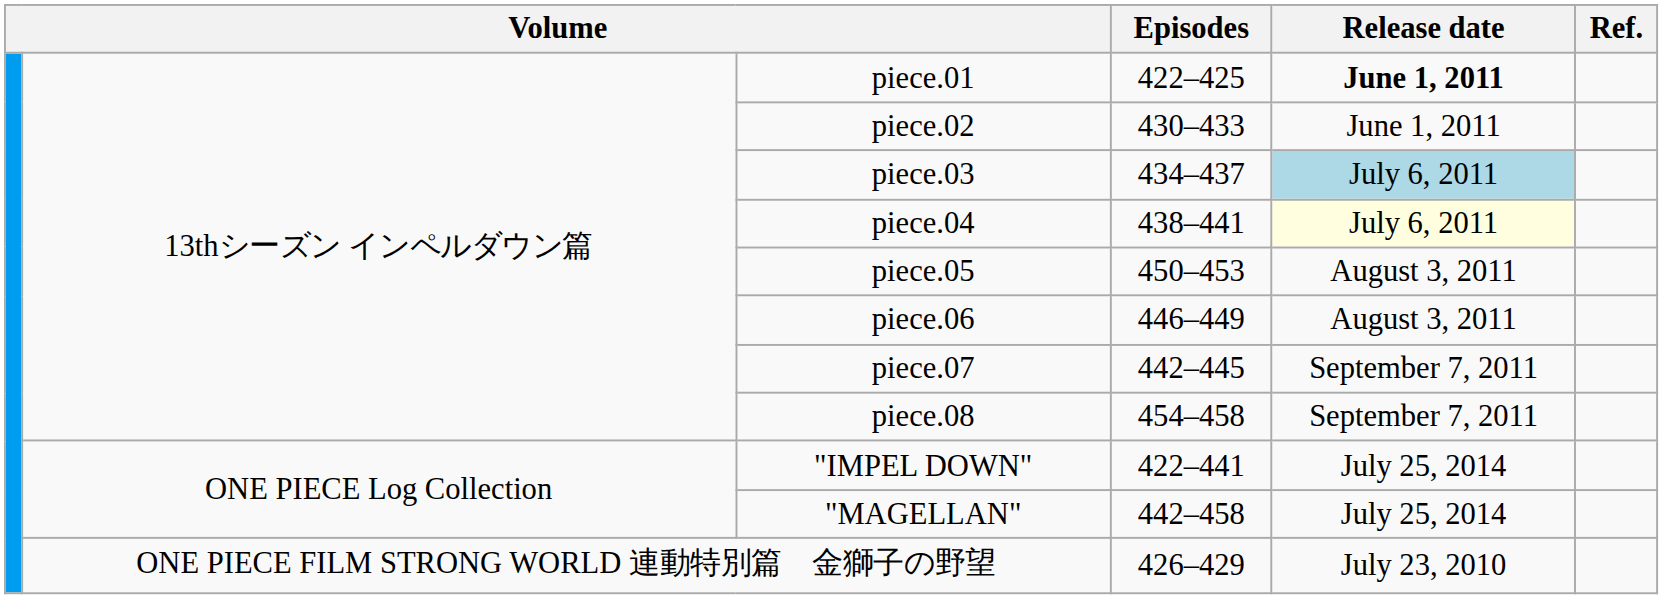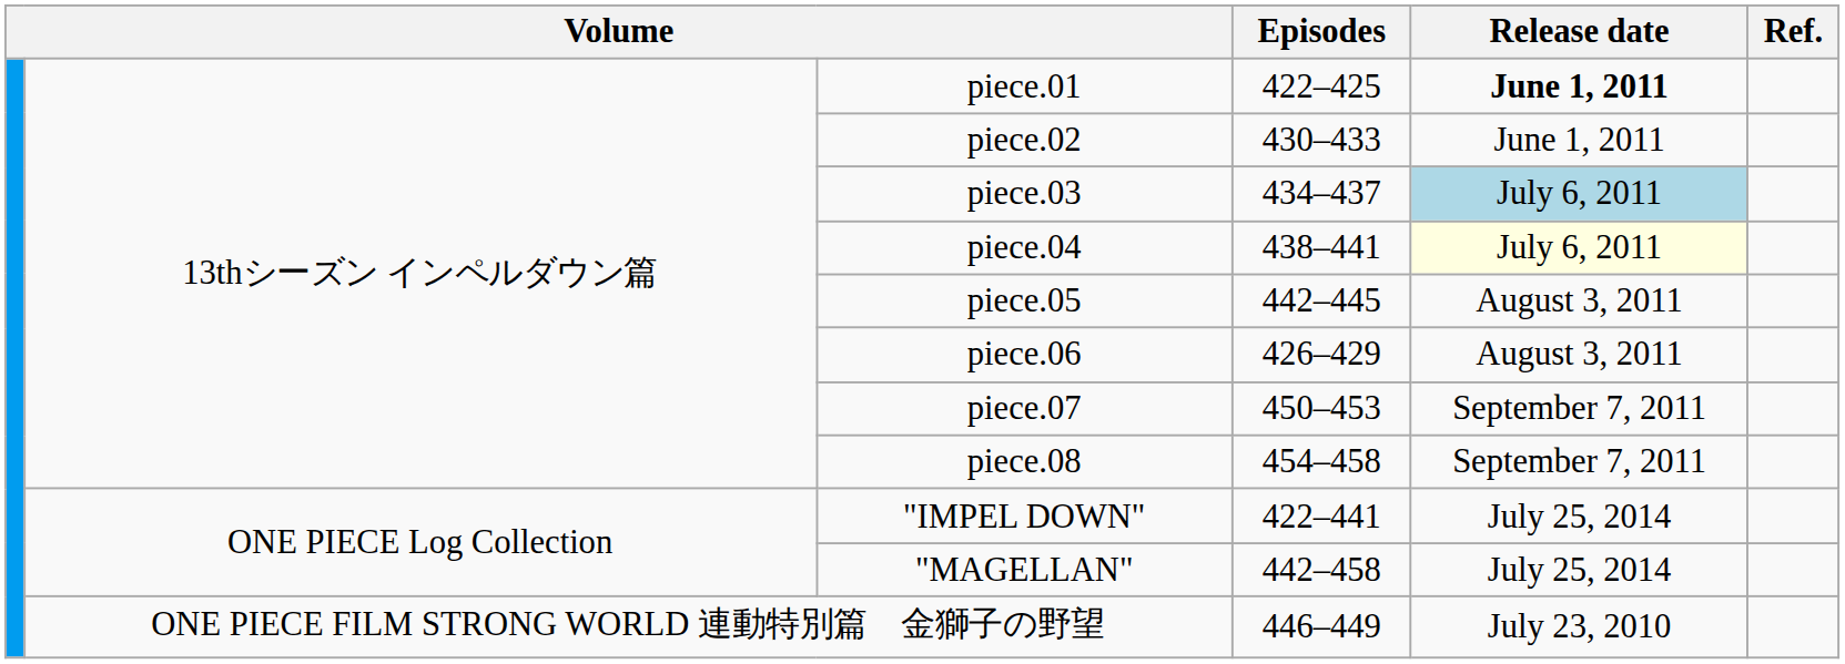piece.05 | Episodes: 450–453 -> 442–445
piece.06 | Episodes: 446–449 -> 426–429
piece.07 | Episodes: 442–445 -> 450–453
ONE PIECE FILM STRONG WORLD 連動特別篇 金獅子の野望 | Episodes: 426–429 -> 446–449
